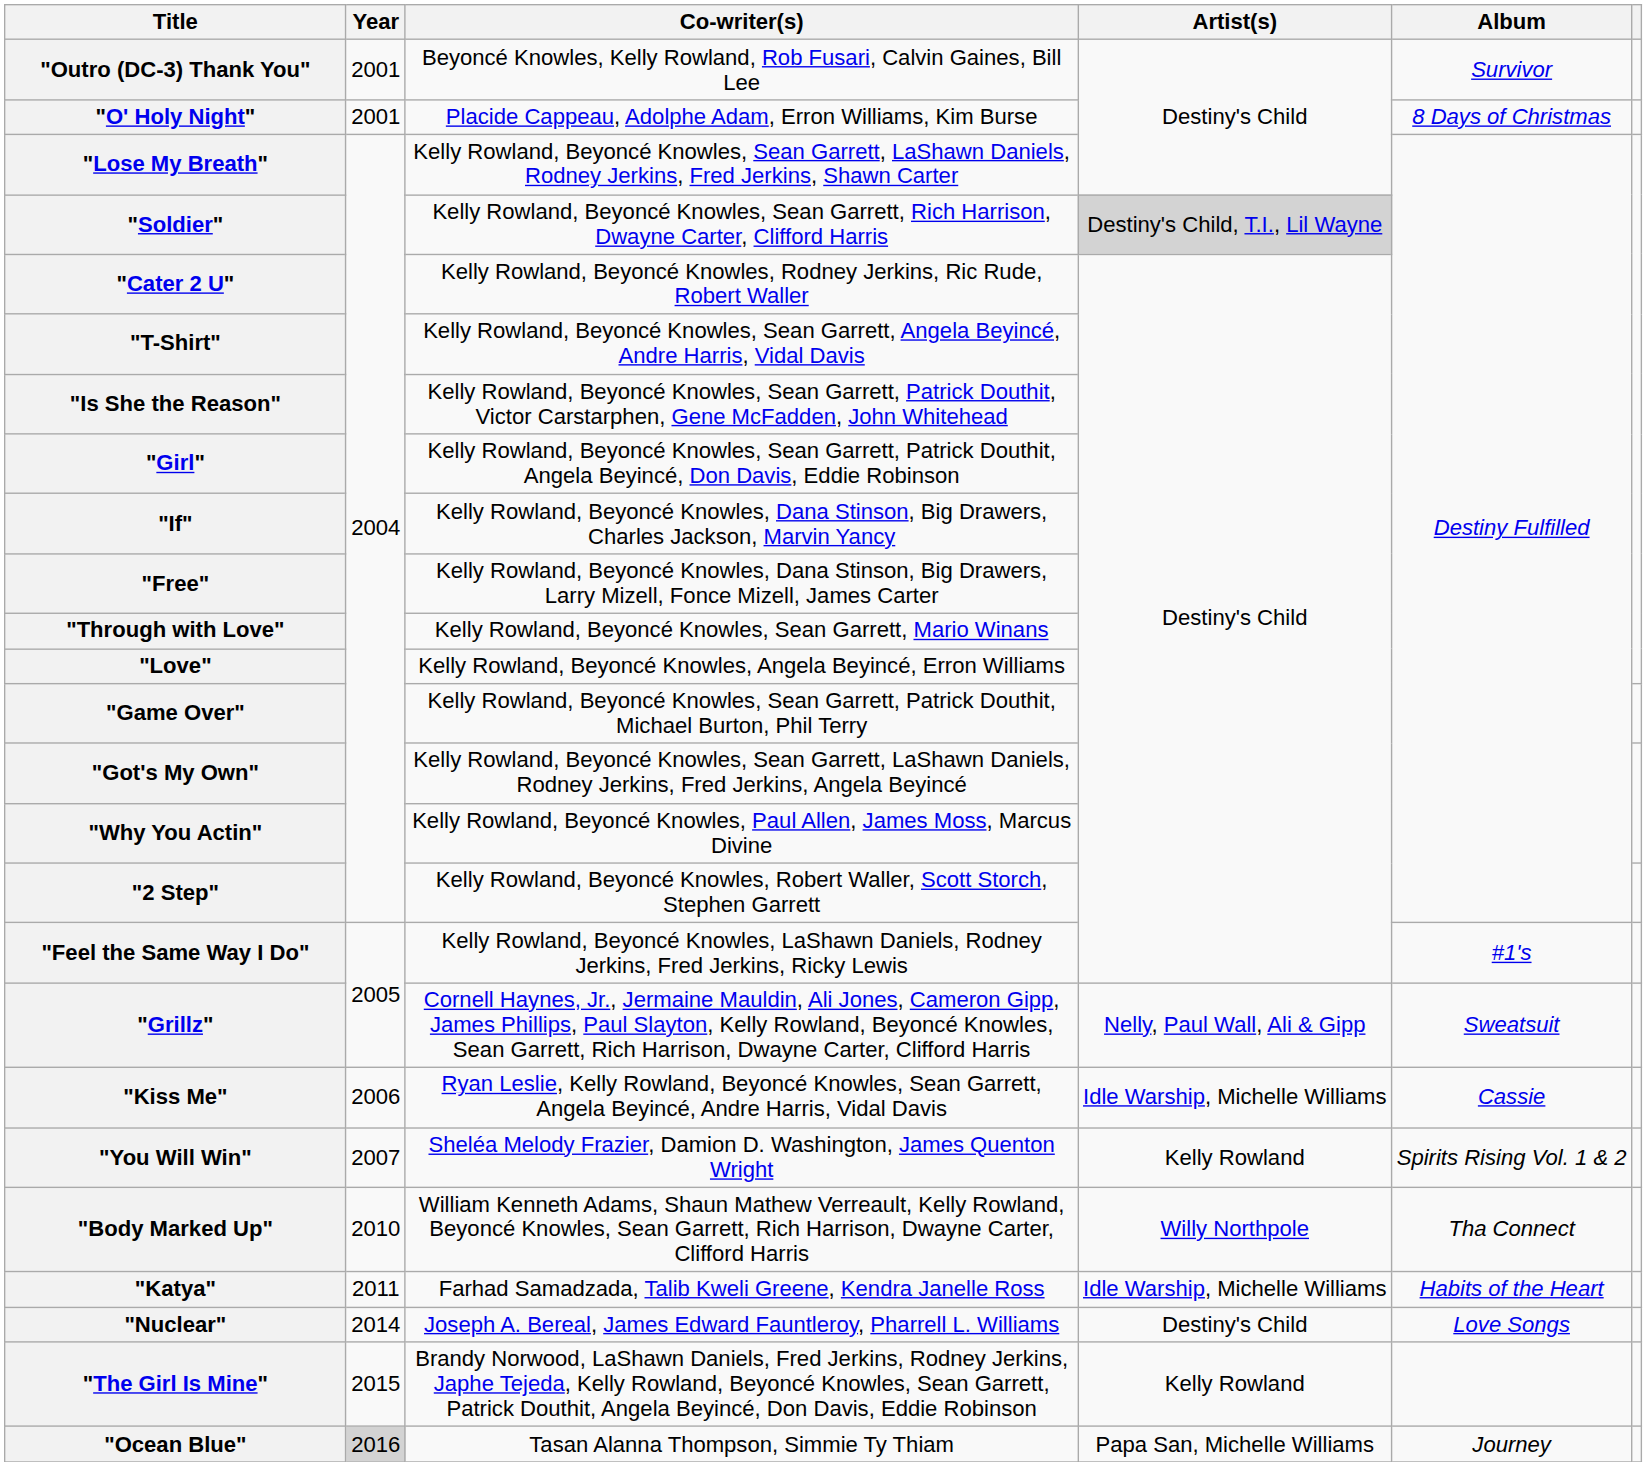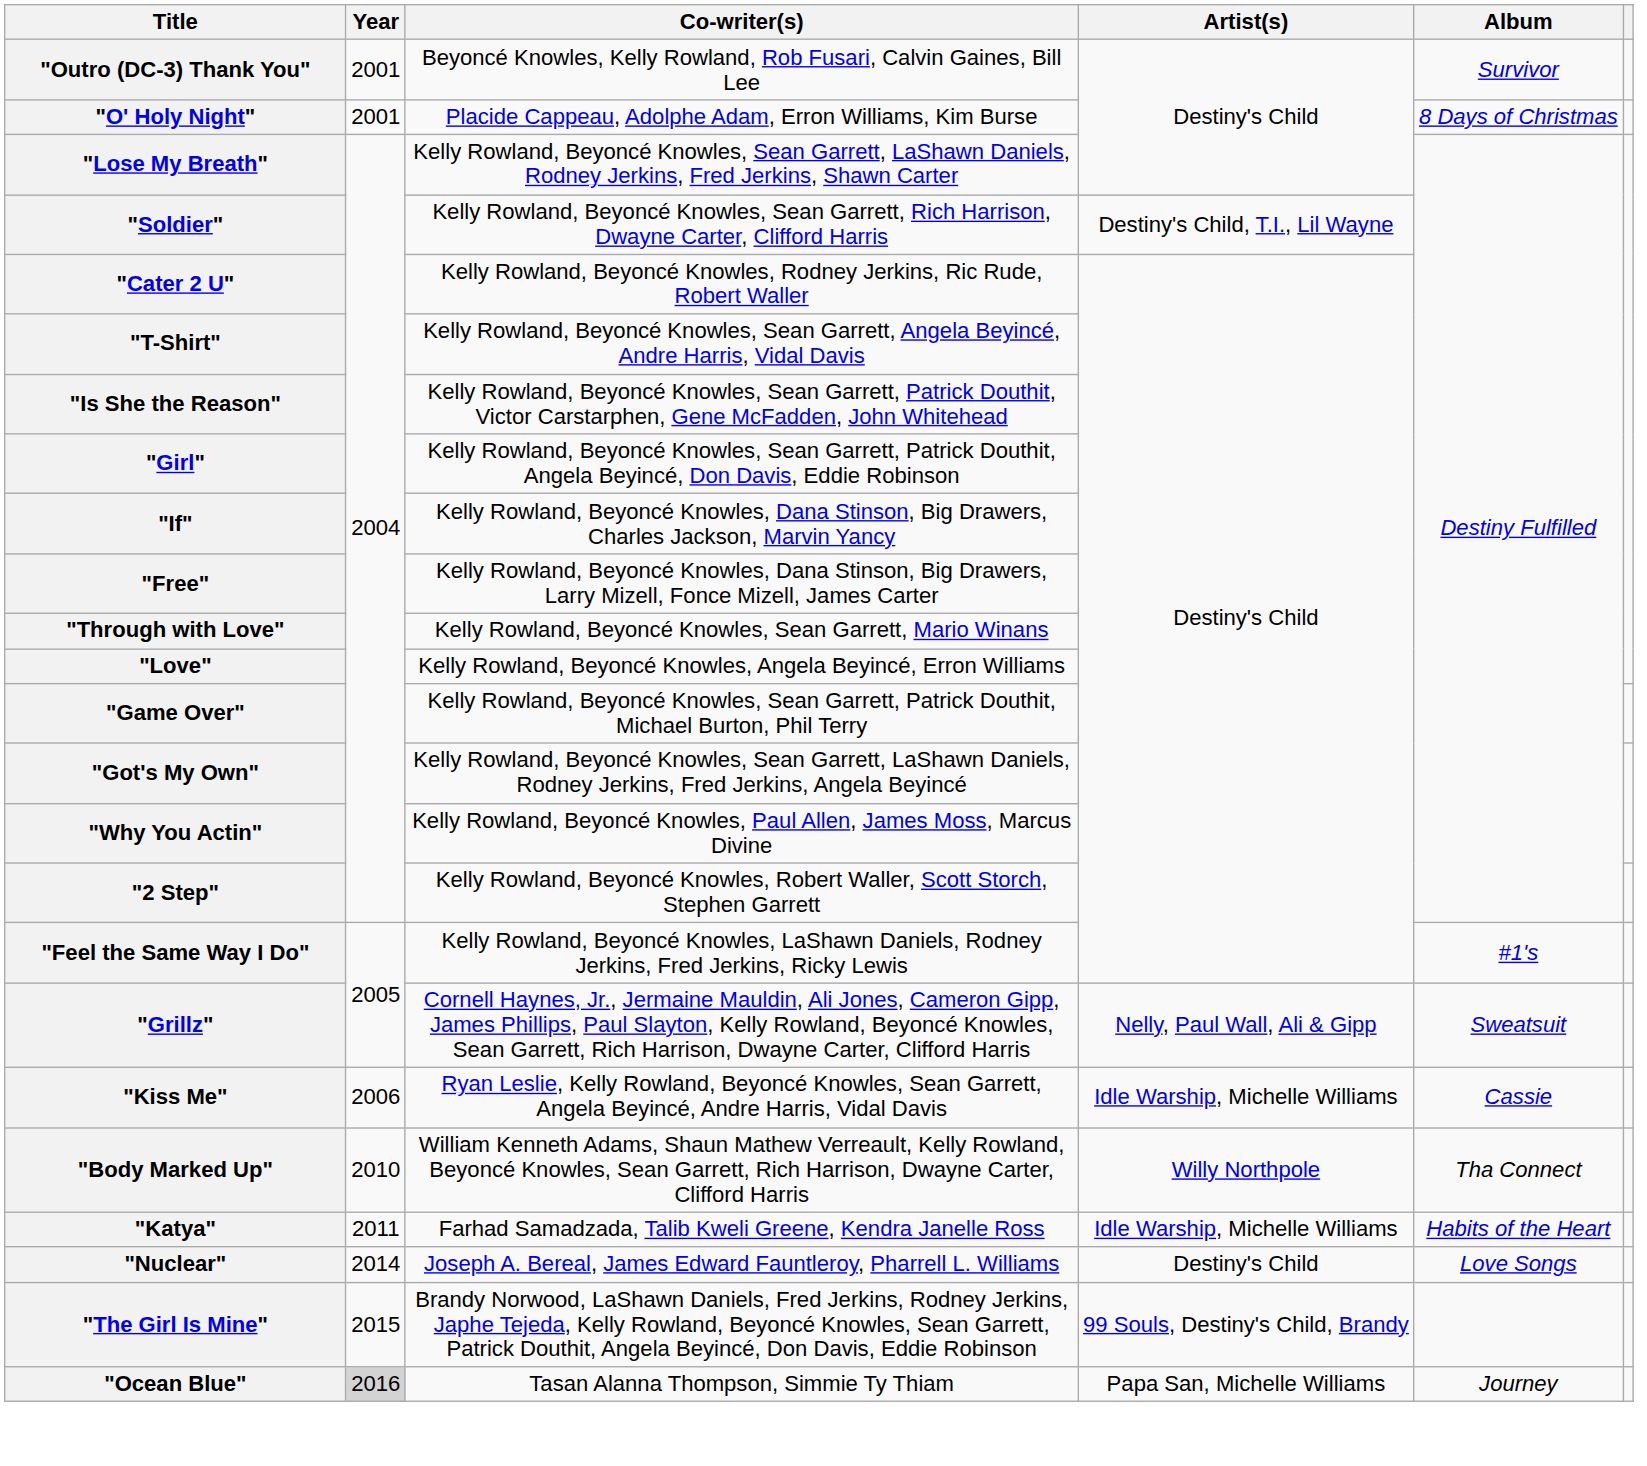"Soldier" | Artist(s): lightgrey background -> no background
- row: "You Will Win" | 2007 | Sheléa Melody Frazier, Damion D. Washington, James Quenton Wright | Kelly Rowland | Spirits Rising Vol. 1 & 2
"The Girl Is Mine" | Artist(s): Kelly Rowland -> 99 Souls, Destiny's Child, Brandy
